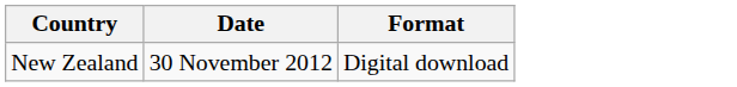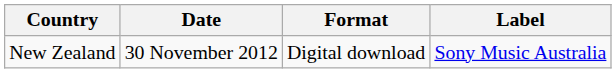+ column: Label | Sony Music Australia
